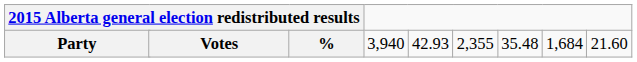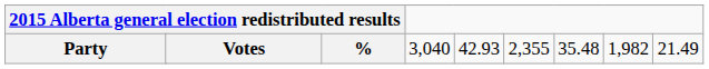Party | column 5: 3,940 -> 3,040
Party | column 9: 1,684 -> 1,982
Party | column 10: 21.60 -> 21.49
